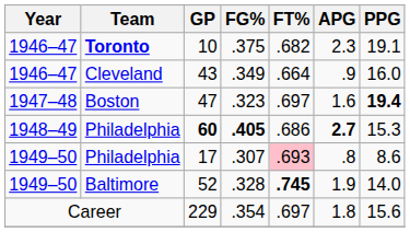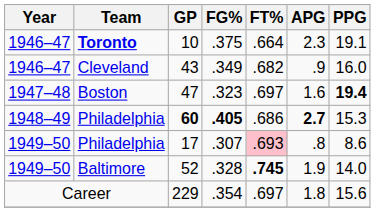10 | FT%: .682 -> .664
43 | FT%: .664 -> .682
